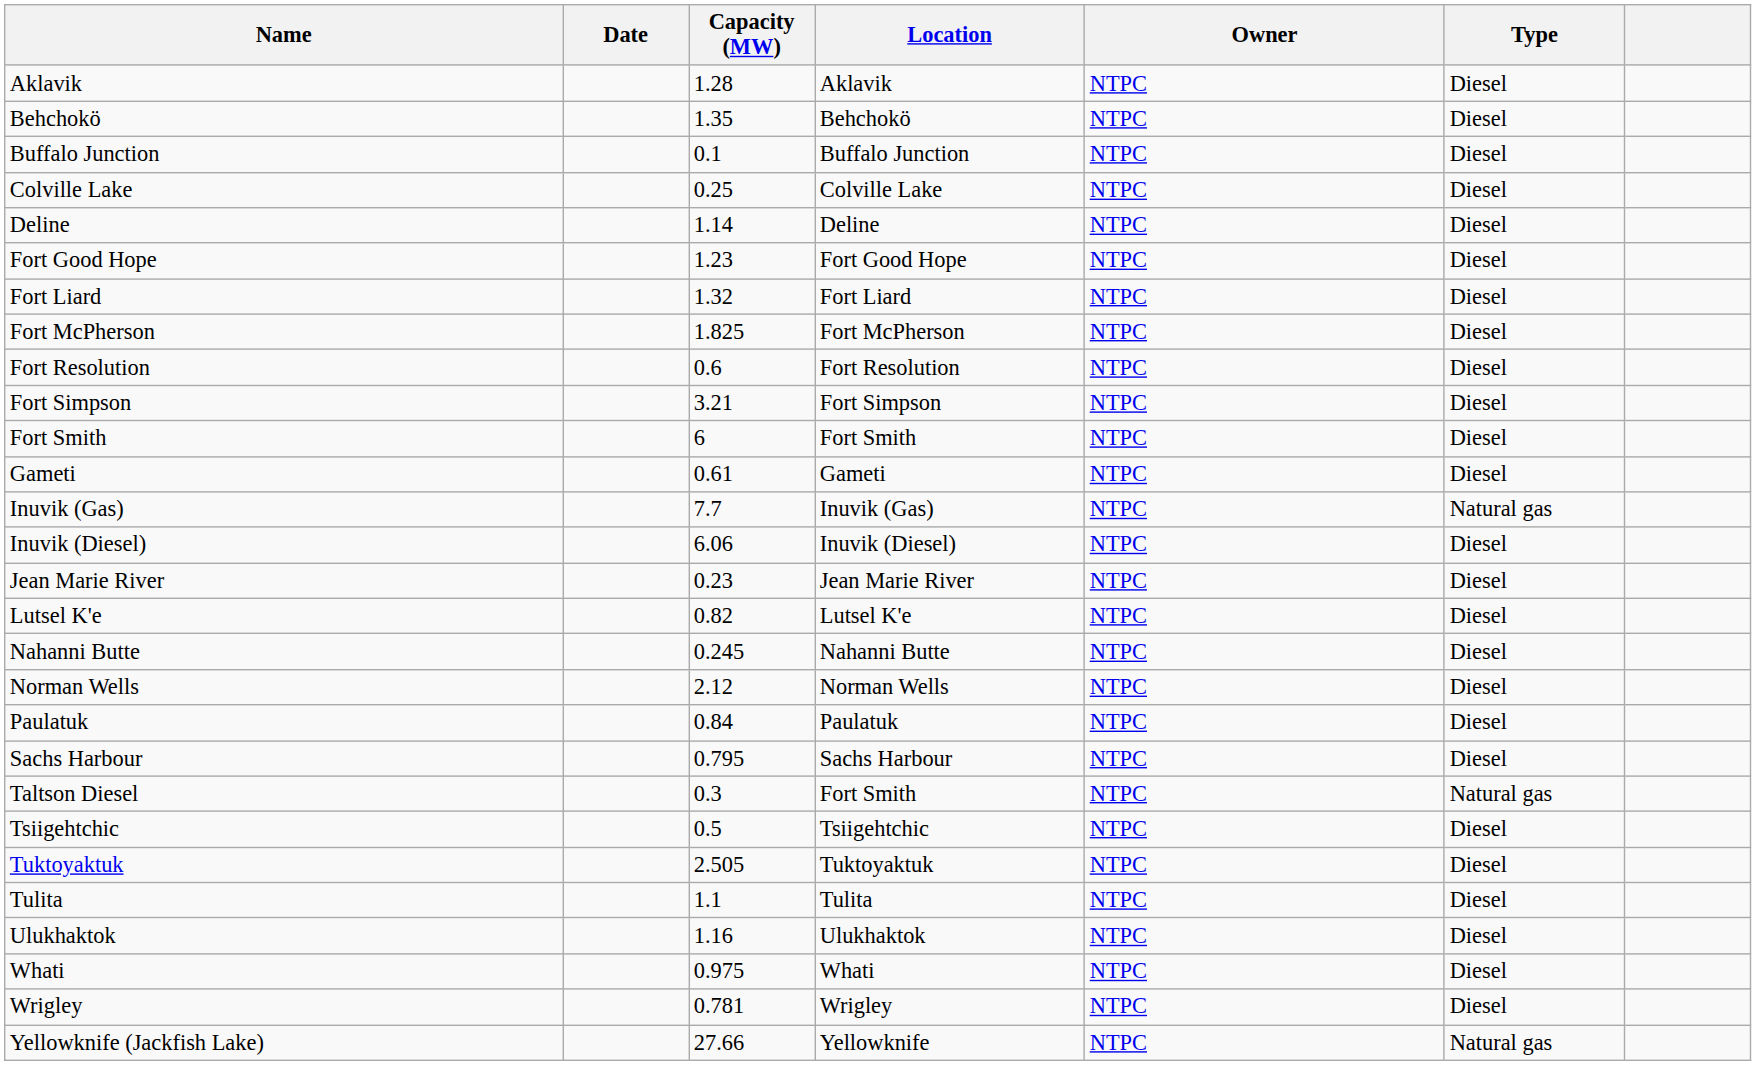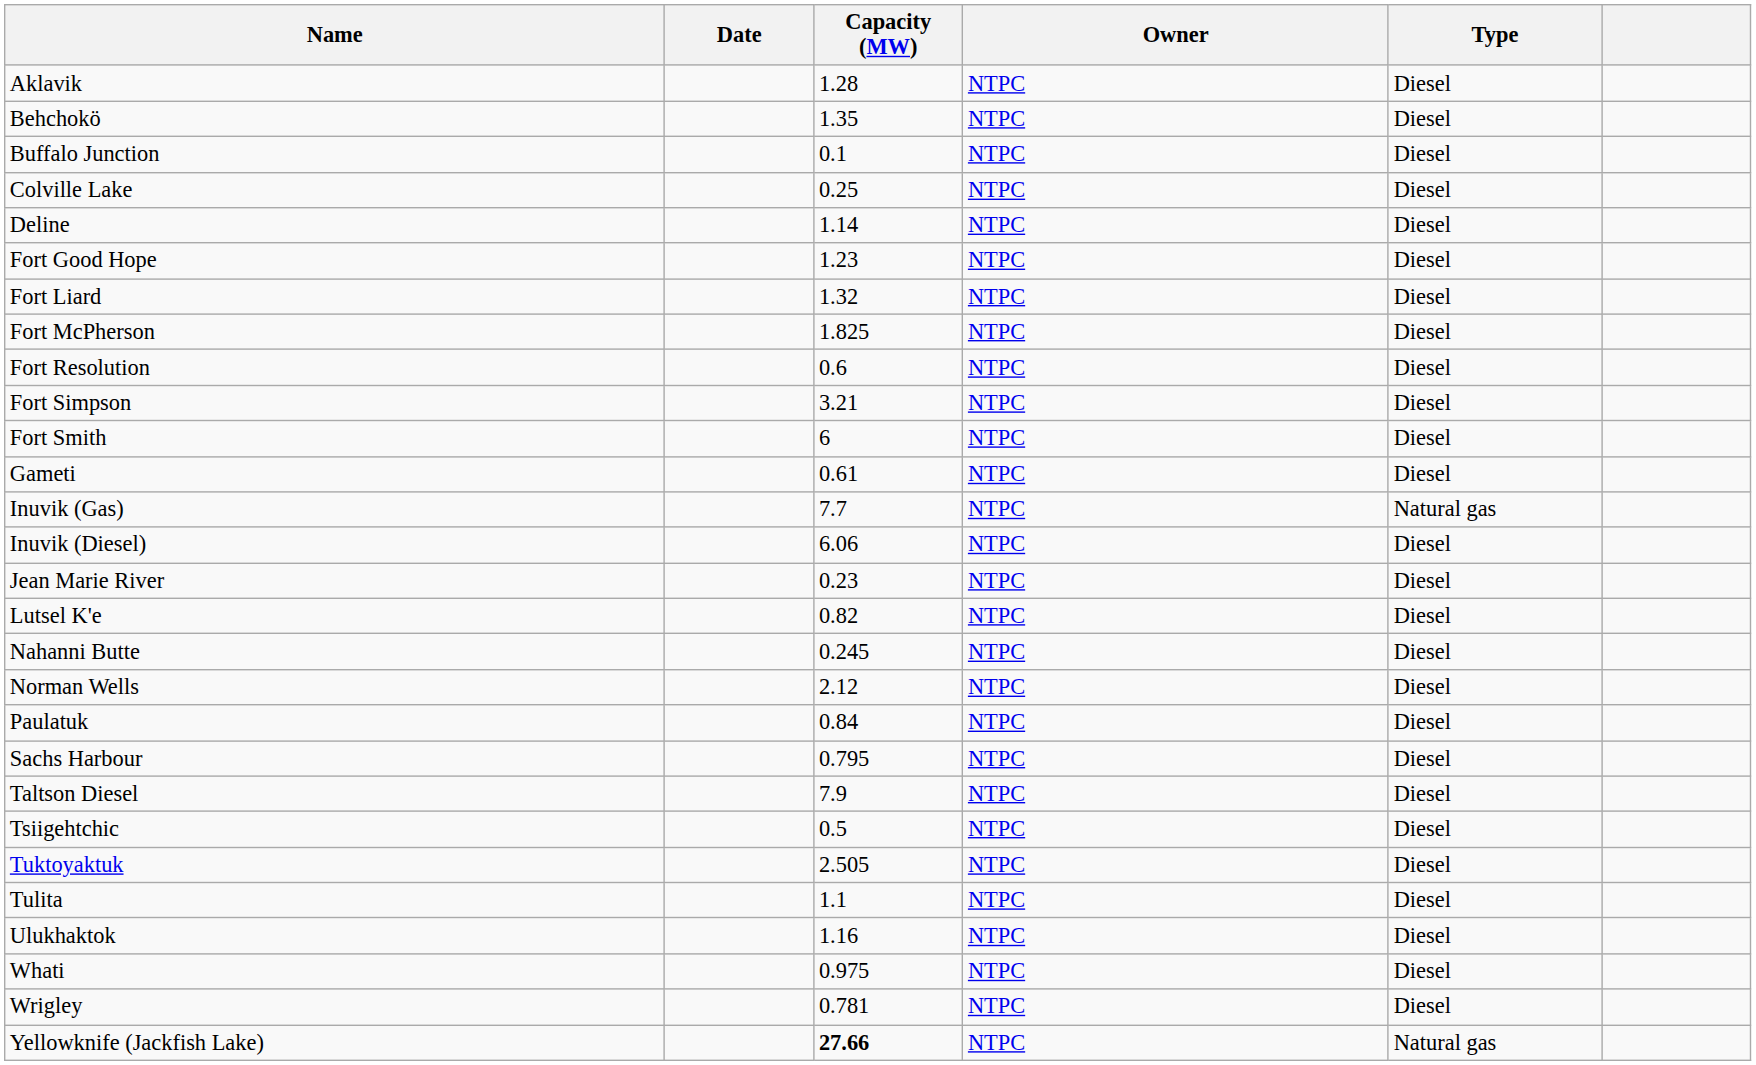- column: Location | Aklavik | Behchokö | Buffalo Junction | Colville Lake | Deline | Fort Good Hope | Fort Liard | Fort McPherson | Fort Resolution | Fort Simpson | Fort Smith | Gameti | Inuvik (Gas) | Inuvik (Diesel) | Jean Marie River | Lutsel K'e | Nahanni Butte | Norman Wells | Paulatuk | Sachs Harbour | Fort Smith | Tsiigehtchic | Tuktoyaktuk | Tulita | Ulukhaktok | Whati | Wrigley | Yellowknife
Taltson Diesel | Capacity (MW): 0.3 -> 7.9
Taltson Diesel | Type: Natural gas -> Diesel
Yellowknife (Jackfish Lake) | Capacity (MW): normal -> bold
